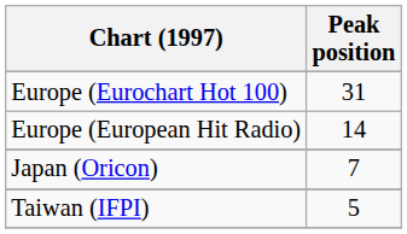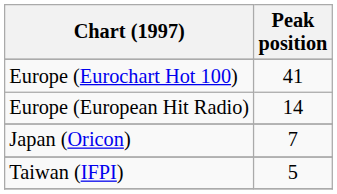Europe (Eurochart Hot 100) | Peak position: 31 -> 41
